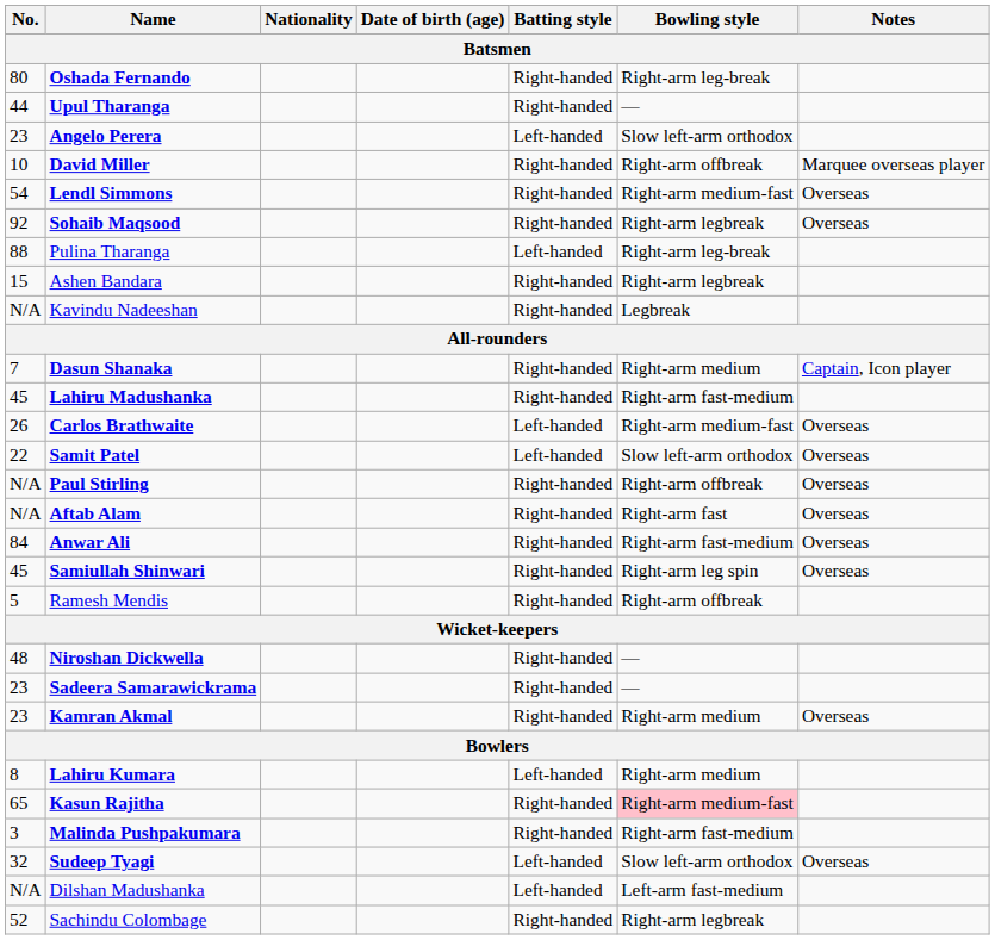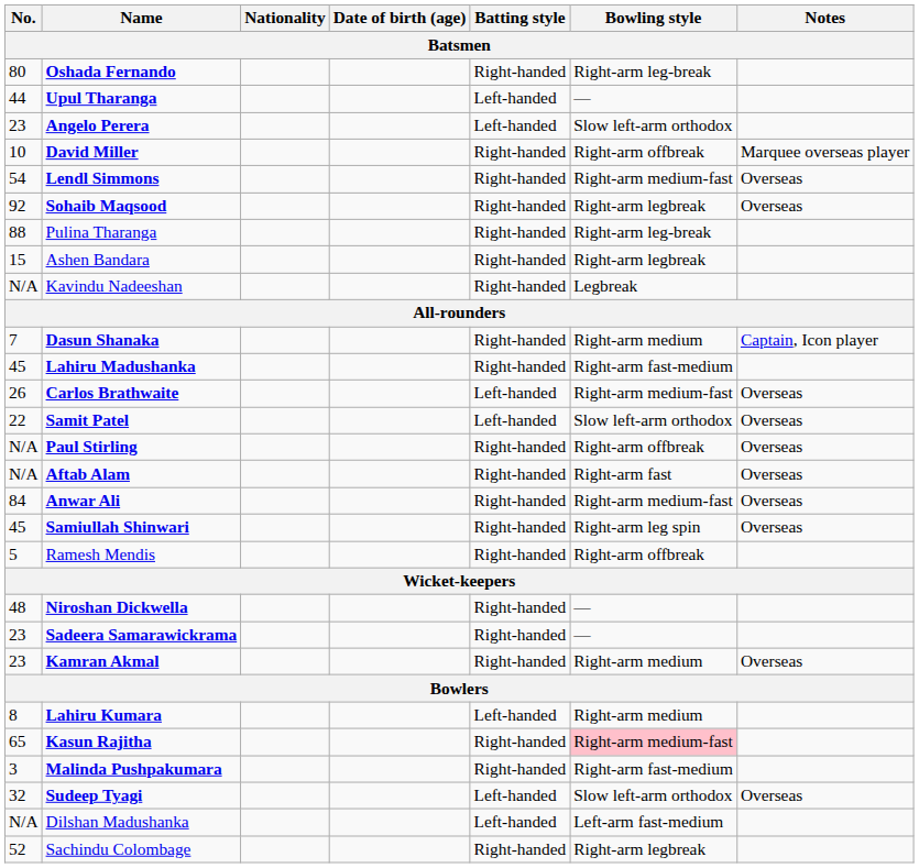Upul Tharanga | Batting style: Right-handed -> Left-handed
Pulina Tharanga | Batting style: Left-handed -> Right-handed
Anwar Ali | Bowling style: Right-arm fast-medium -> Right-arm medium-fast
